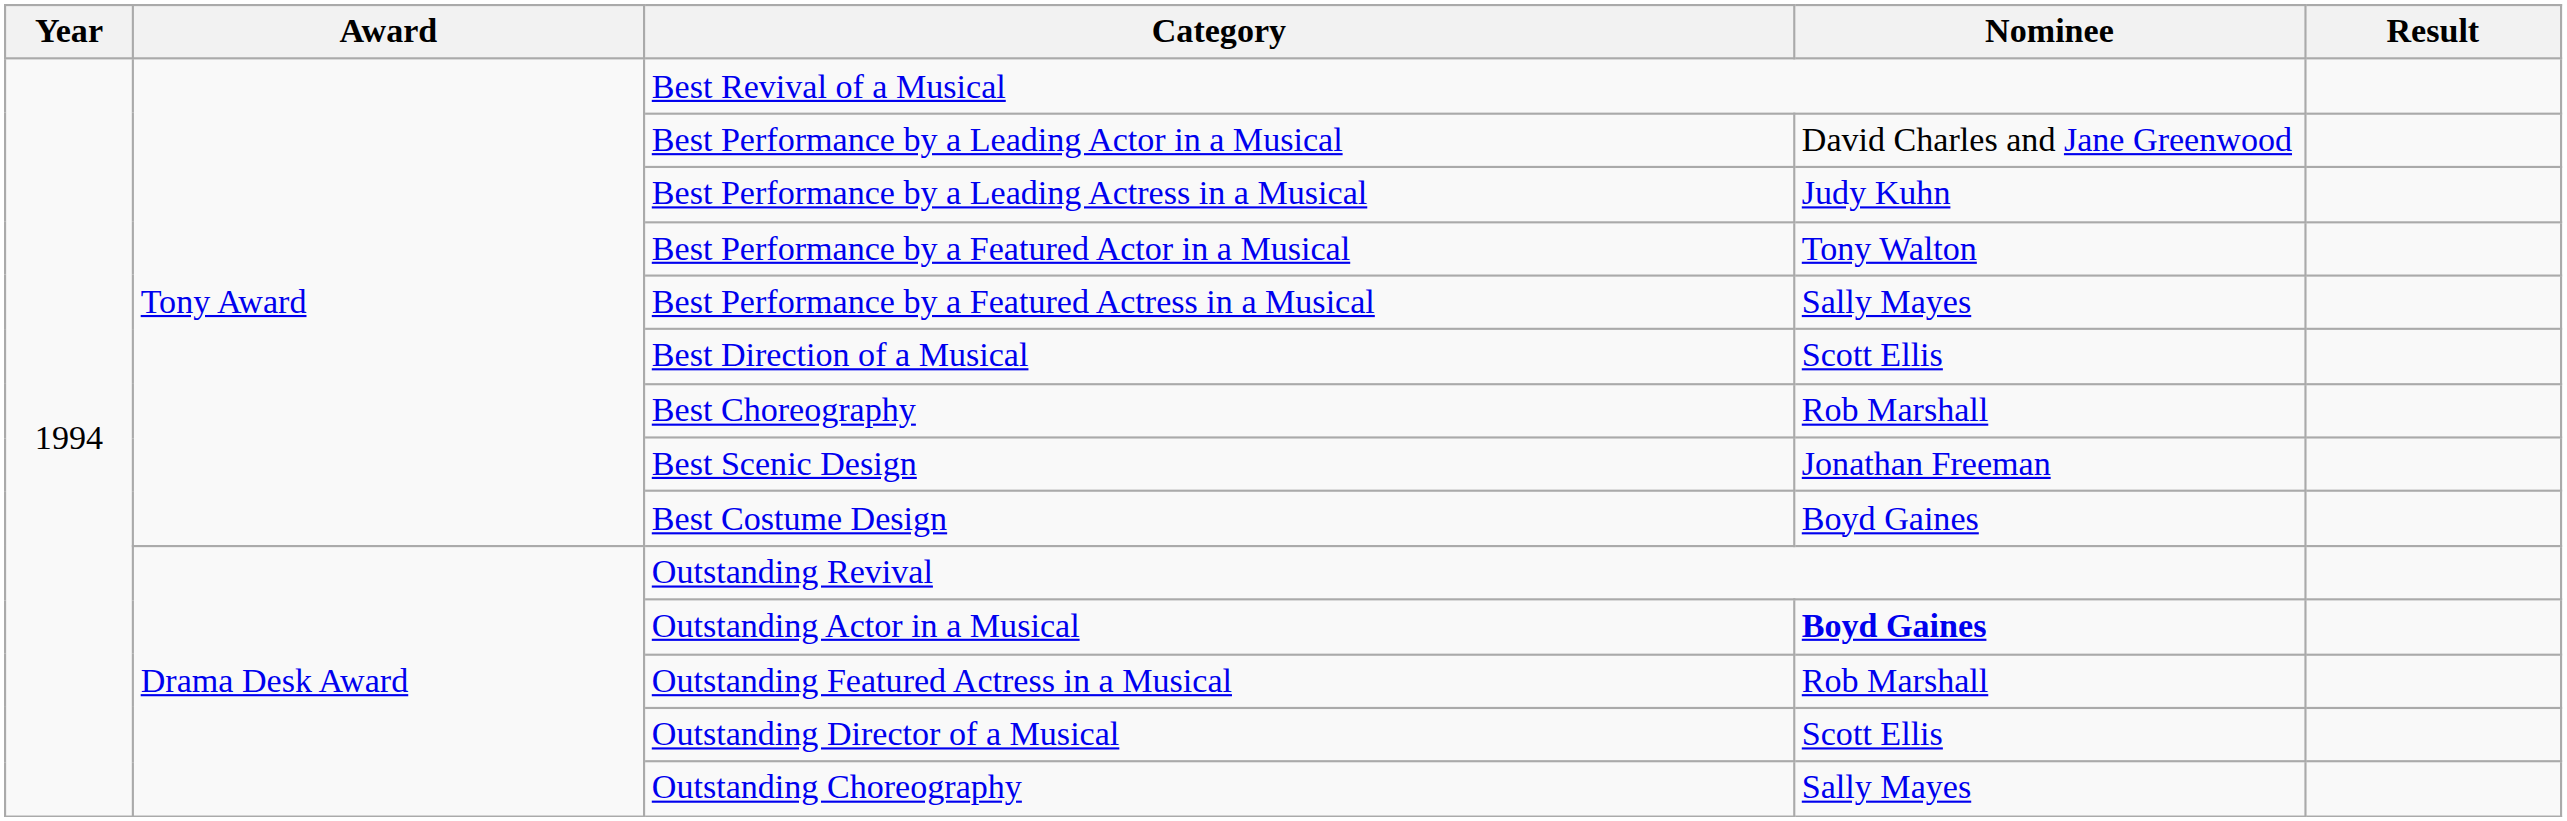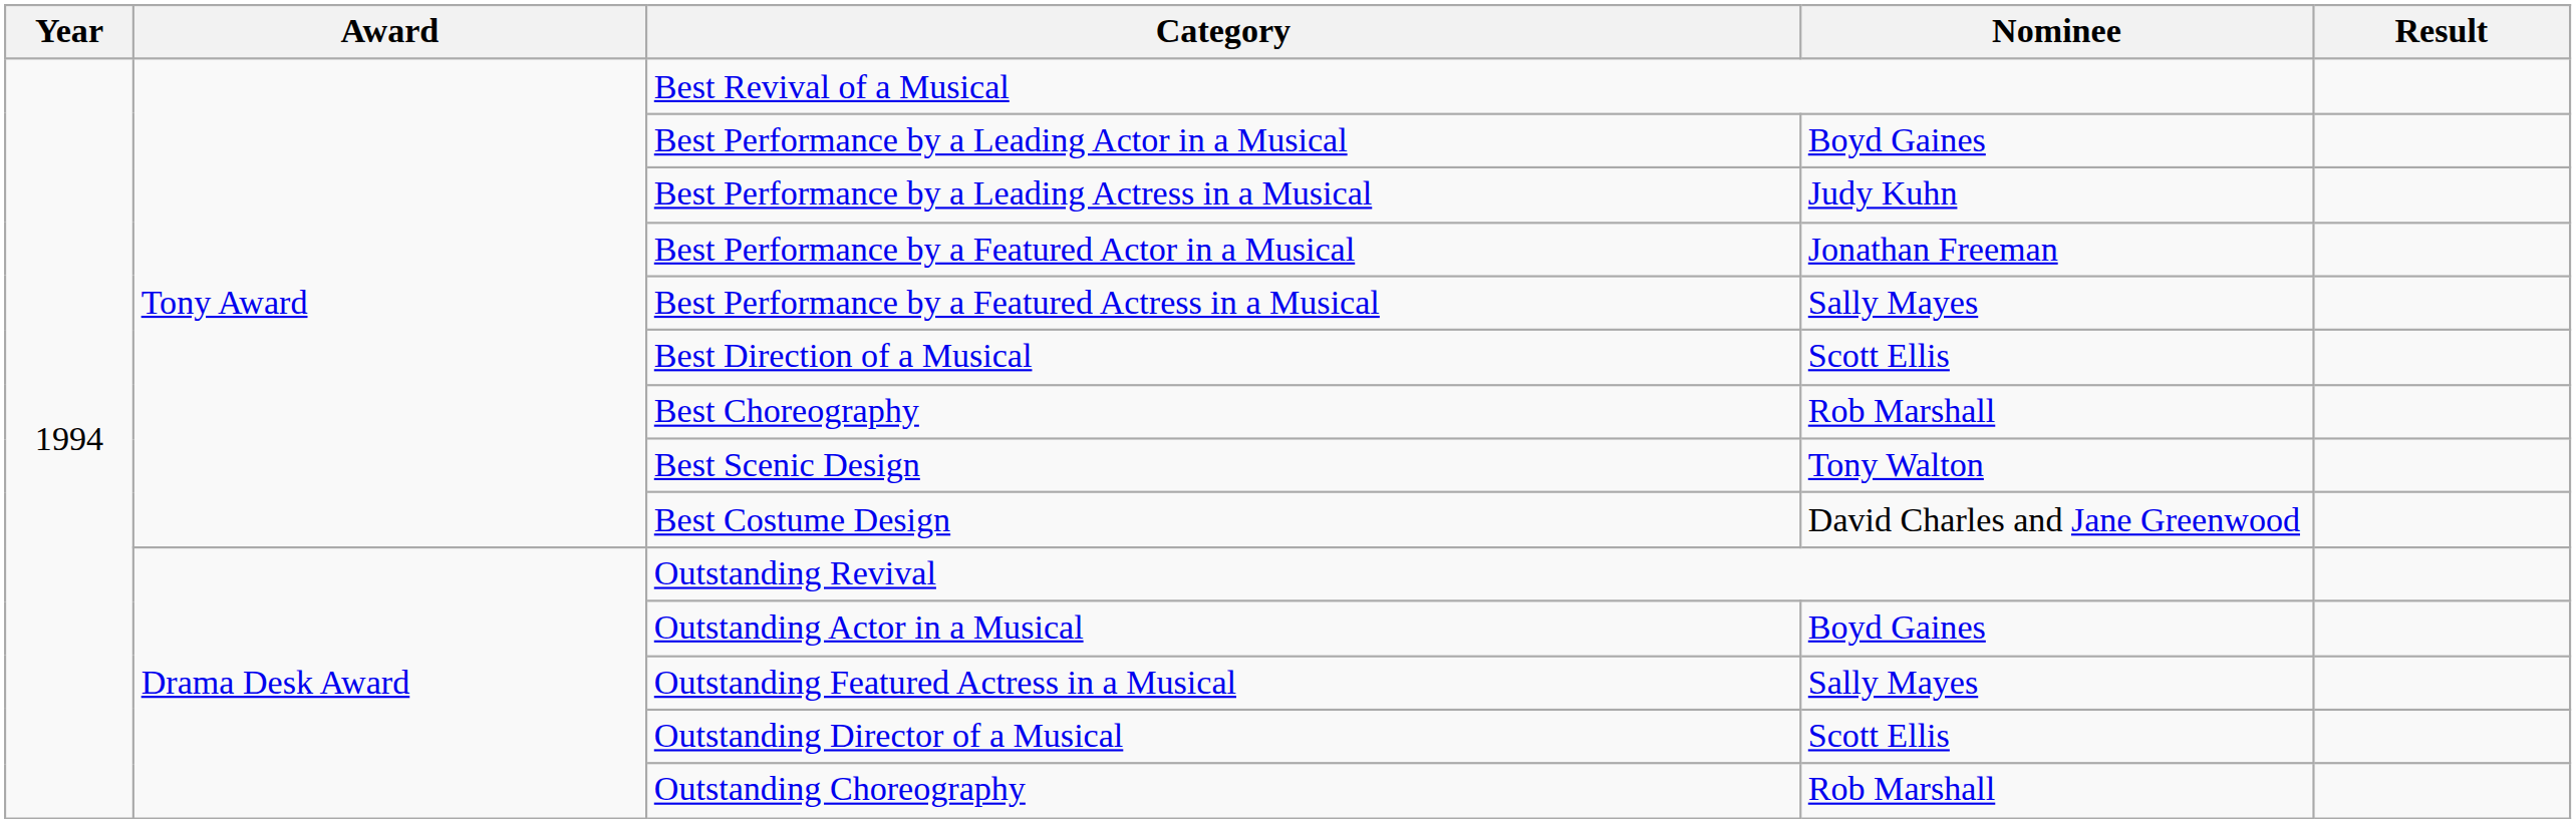Best Performance by a Leading Actor in a Musical | Nominee: David Charles and Jane Greenwood -> Boyd Gaines
Best Performance by a Featured Actor in a Musical | Nominee: Tony Walton -> Jonathan Freeman
Best Scenic Design | Nominee: Jonathan Freeman -> Tony Walton
Best Costume Design | Nominee: Boyd Gaines -> David Charles and Jane Greenwood
Outstanding Actor in a Musical | Nominee: bold -> normal
Outstanding Featured Actress in a Musical | Nominee: Rob Marshall -> Sally Mayes
Outstanding Choreography | Nominee: Sally Mayes -> Rob Marshall
